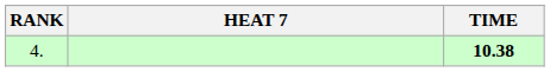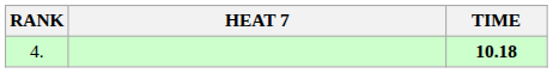4. | TIME: 10.38 -> 10.18
